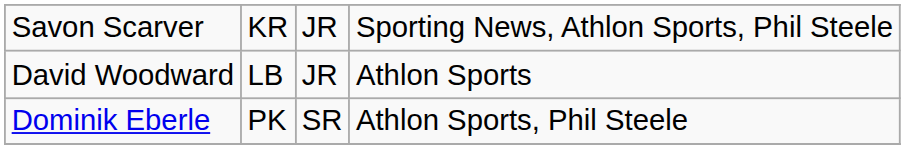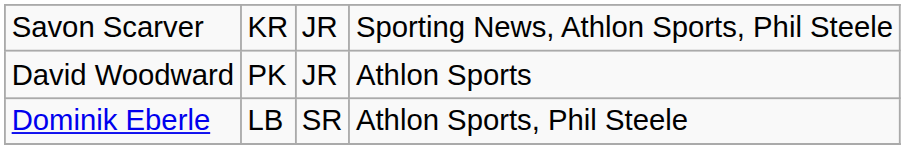David Woodward | column 2: LB -> PK
Dominik Eberle | column 2: PK -> LB
